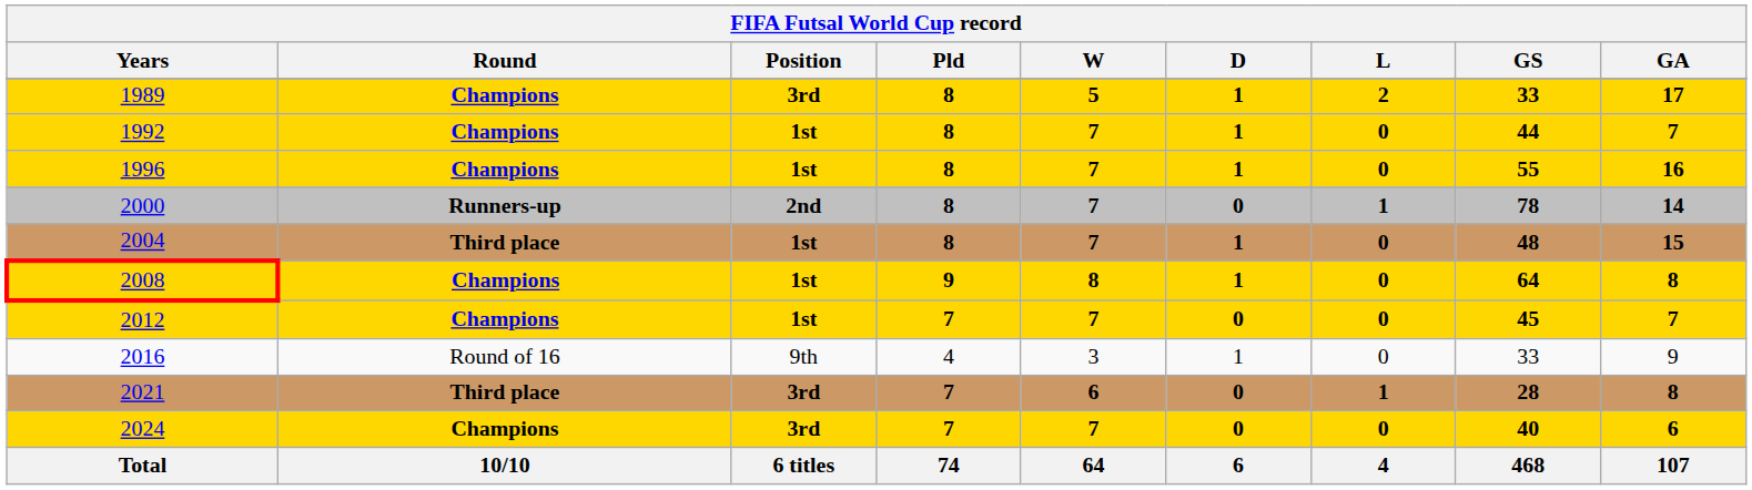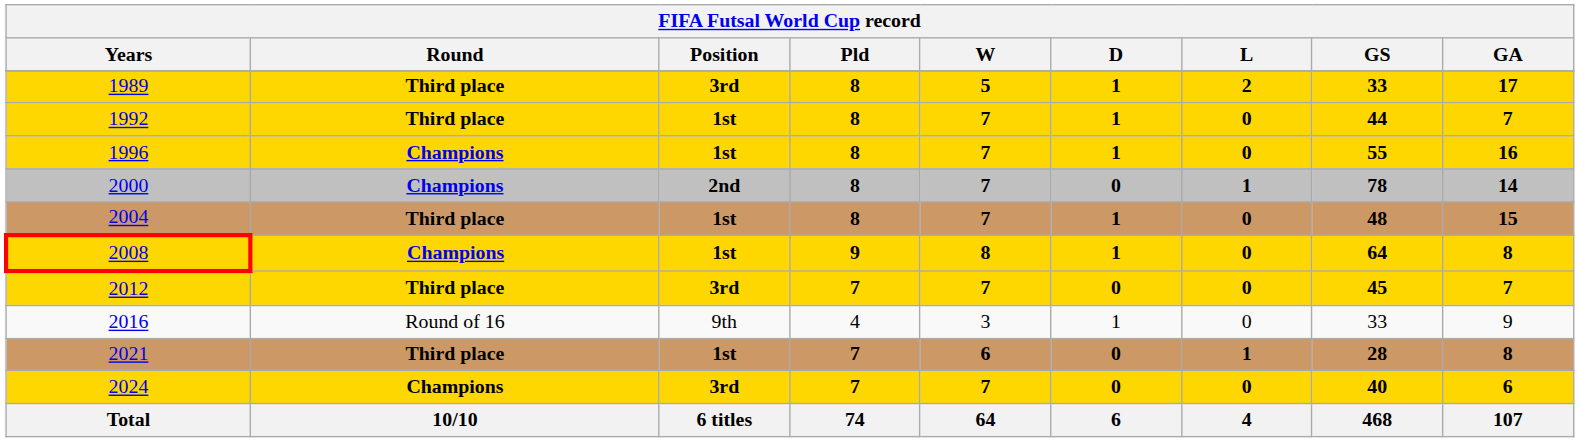1989 | Round: Champions -> Third place
1992 | Round: Champions -> Third place
2000 | Round: Runners-up -> Champions
2012 | Round: Champions -> Third place
2012 | Position: 1st -> 3rd
2021 | Position: 3rd -> 1st
